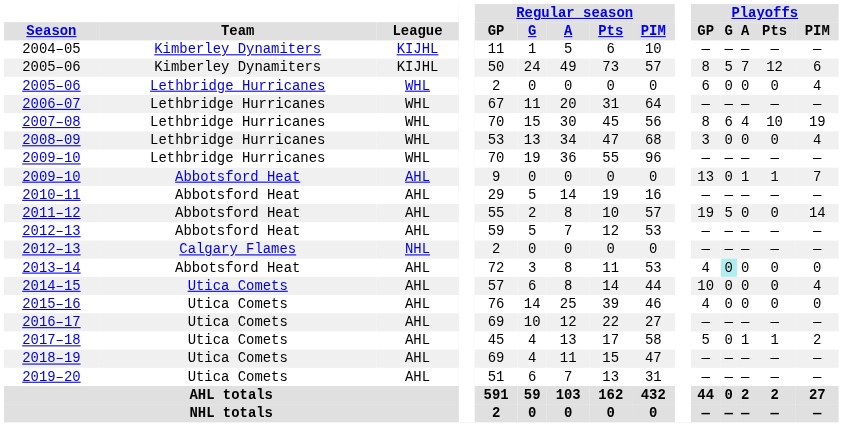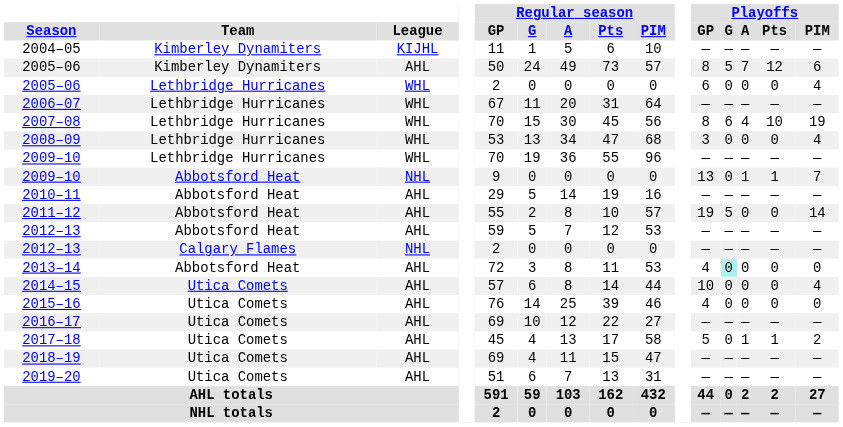2005–06 / Kimberley Dynamiters | League: KIJHL -> AHL
2009–10 / Abbotsford Heat | League: AHL -> NHL
